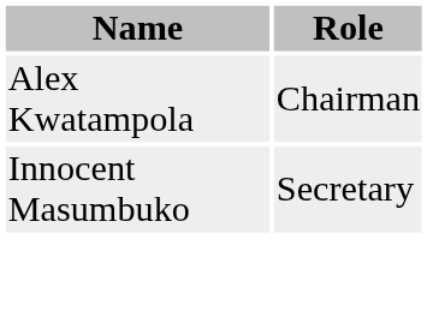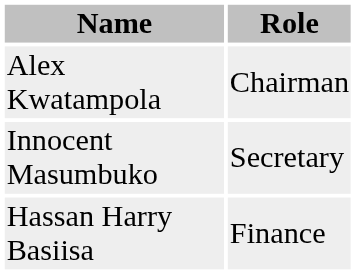+ row: Hassan Harry Basiisa | Finance
